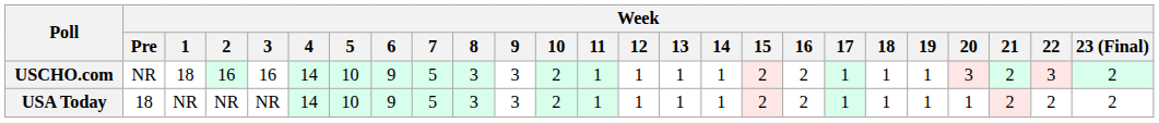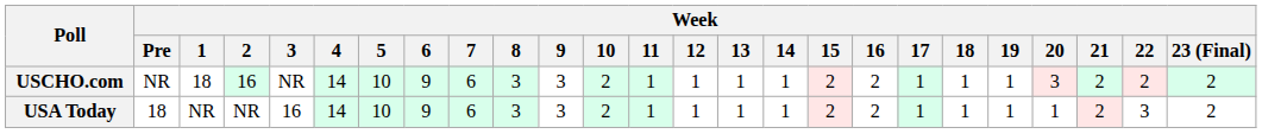USCHO.com | Week / 3: 16 -> NR
USCHO.com | Week / 7: 5 -> 6
USCHO.com | Week / 22: 3 -> 2
USA Today | Week / 3: NR -> 16
USA Today | Week / 7: 5 -> 6
USA Today | Week / 22: 2 -> 3
